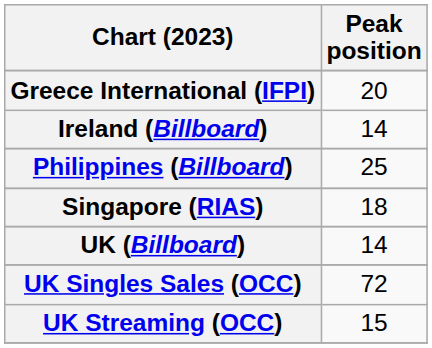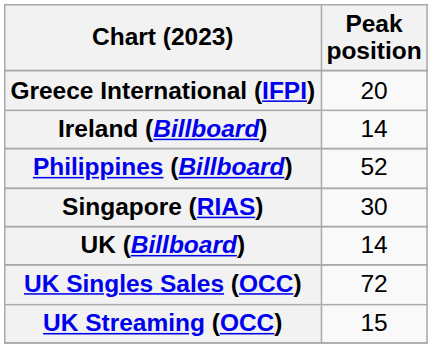Philippines (Billboard) | Peak position: 25 -> 52
Singapore (RIAS) | Peak position: 18 -> 30
